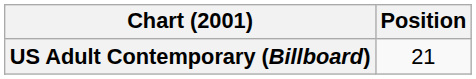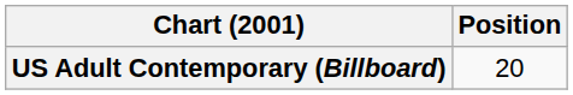US Adult Contemporary (Billboard) | Position: 21 -> 20
